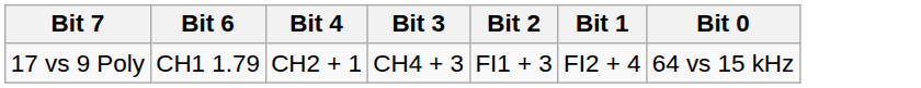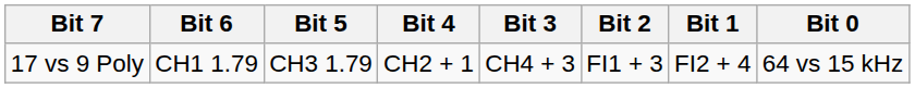+ column: Bit 5 | CH3 1.79
